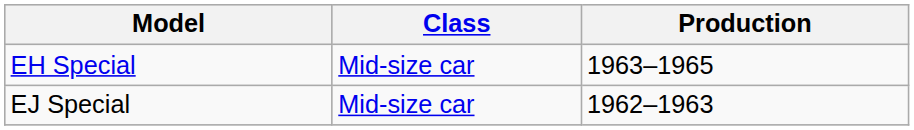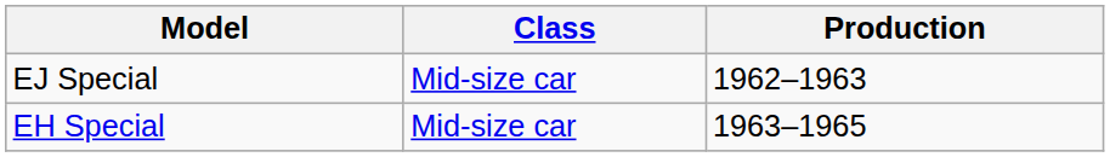rows swapped: EJ Special <-> EH Special
